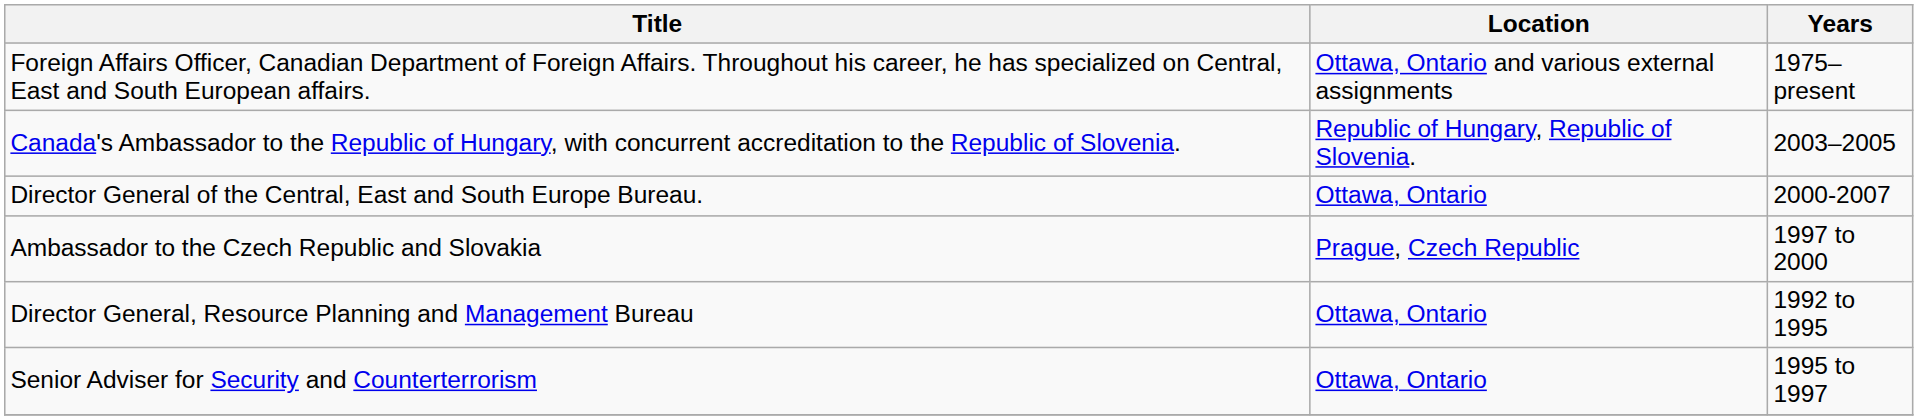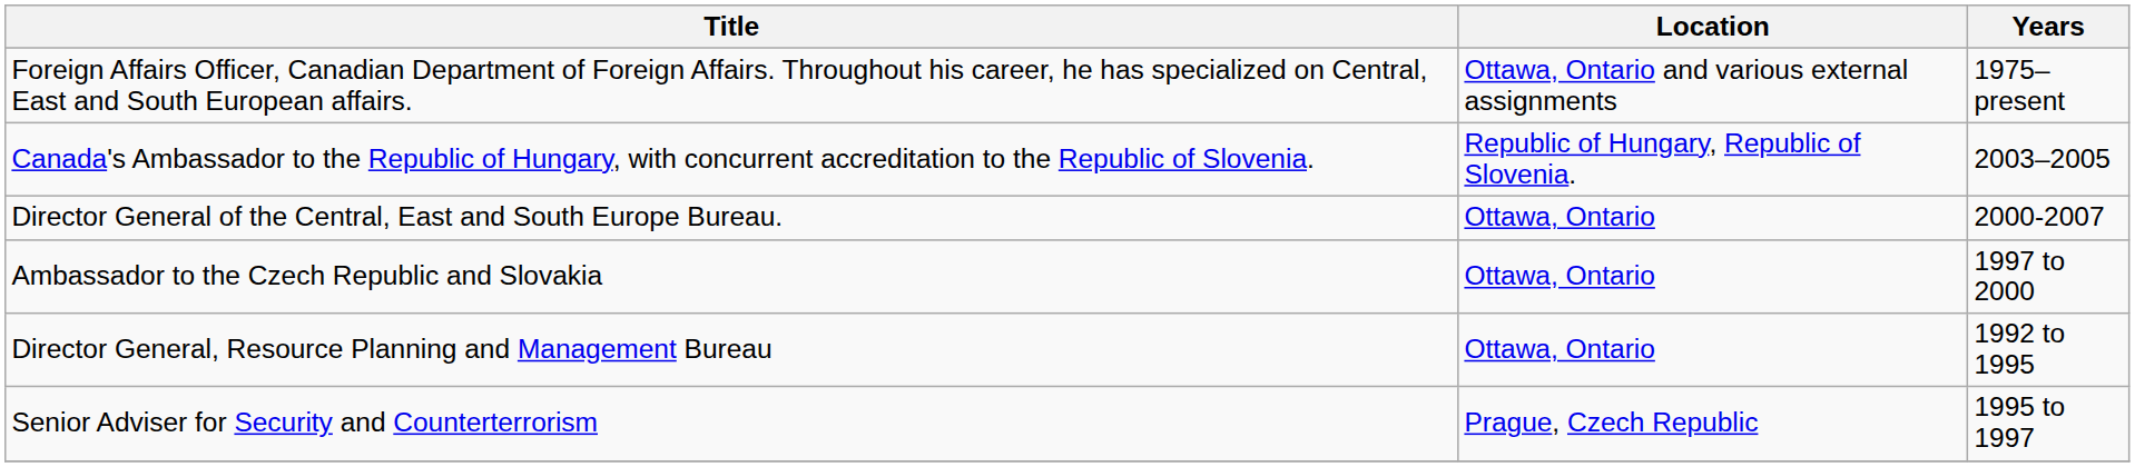Ambassador to the Czech Republic and Slovakia | Location: Prague, Czech Republic -> Ottawa, Ontario
Senior Adviser for Security and Counterterrorism | Location: Ottawa, Ontario -> Prague, Czech Republic
